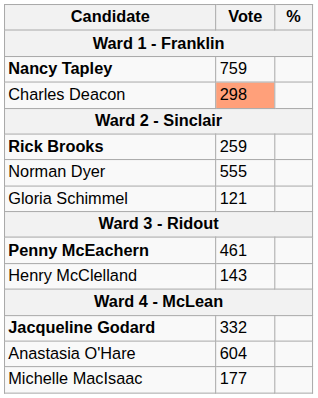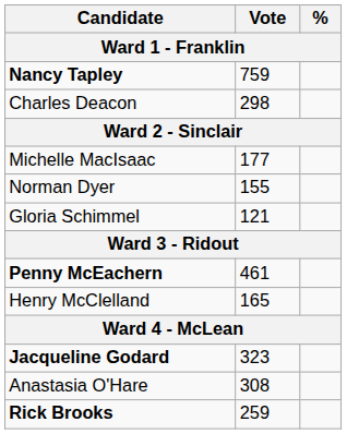Charles Deacon | Vote: lightsalmon background -> no background
rows swapped: Rick Brooks <-> Michelle MacIsaac
Norman Dyer | Vote: 555 -> 155
Henry McClelland | Vote: 143 -> 165
Jacqueline Godard | Vote: 332 -> 323
Anastasia O'Hare | Vote: 604 -> 308
